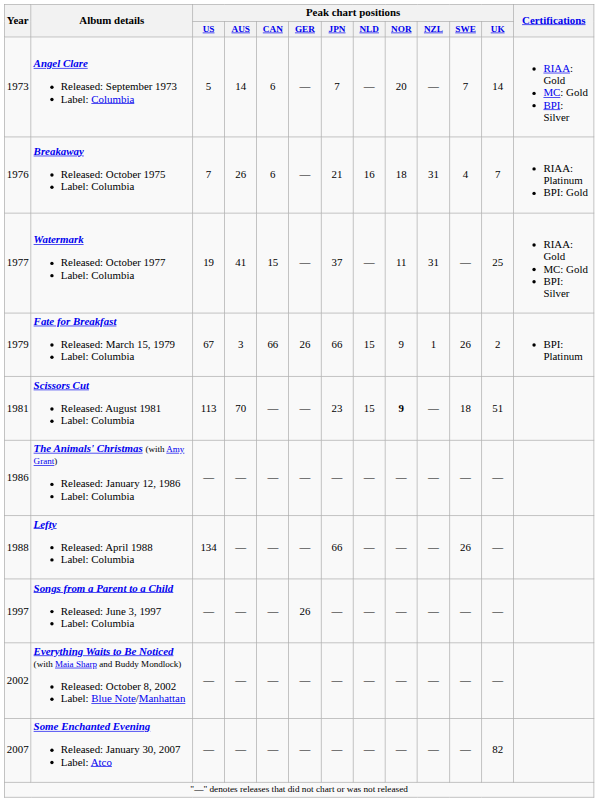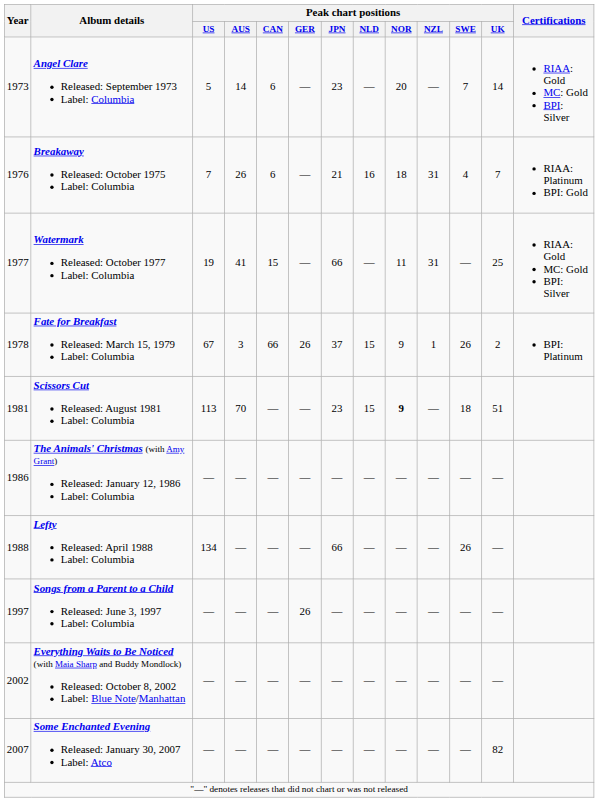Angel Clare Released: September 1973 Label: Columbia | Peak chart positions / JPN: 7 -> 23
Watermark Released: October 1977 Label: Columbia | Peak chart positions / JPN: 37 -> 66
Fate for Breakfast Released: March 15, 1979 Label: Columbia | Year: 1979 -> 1978
Fate for Breakfast Released: March 15, 1979 Label: Columbia | Peak chart positions / JPN: 66 -> 37
